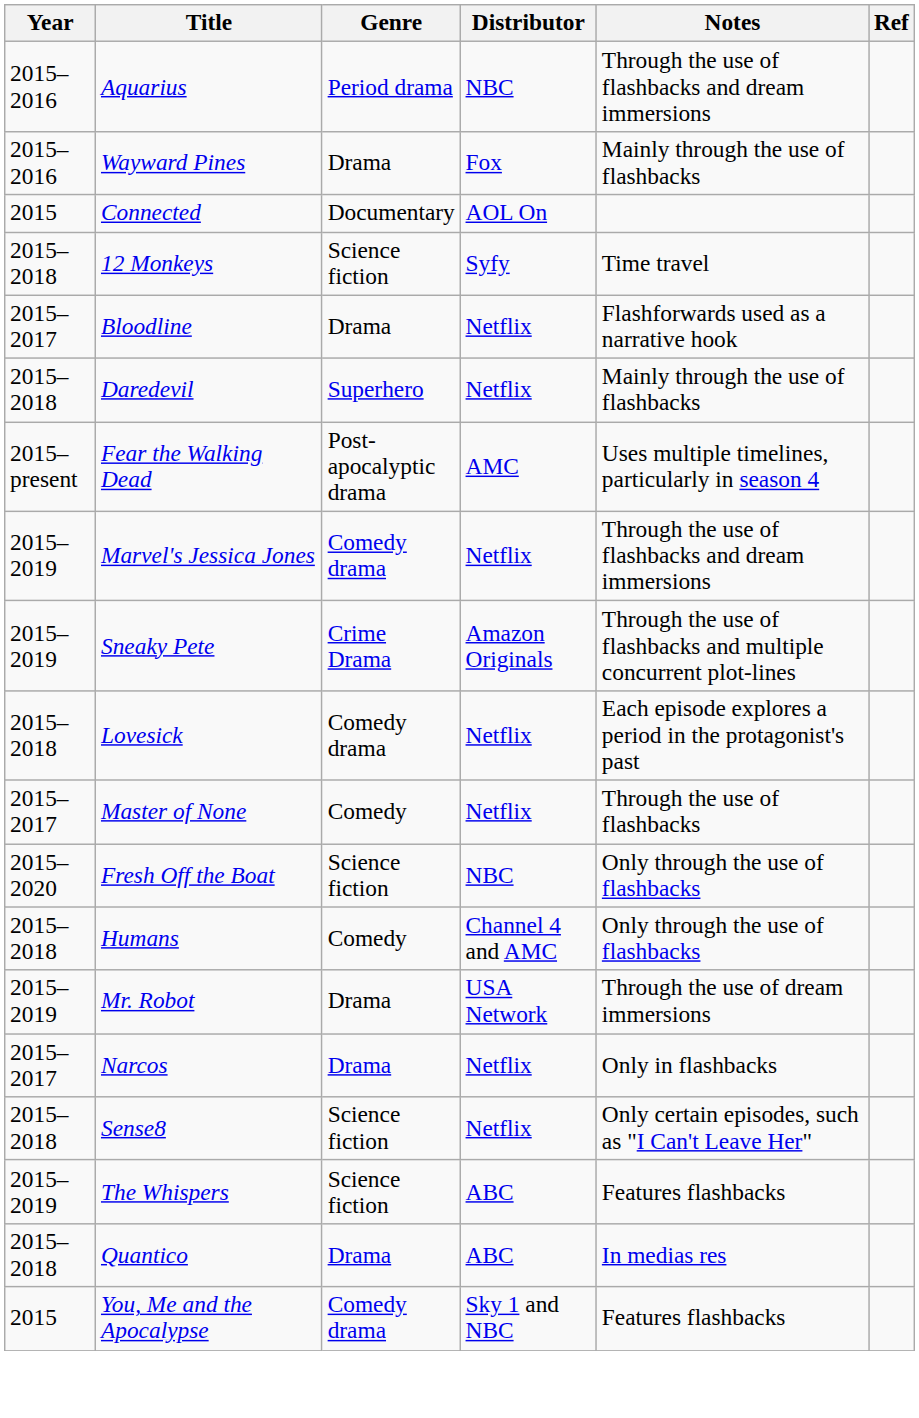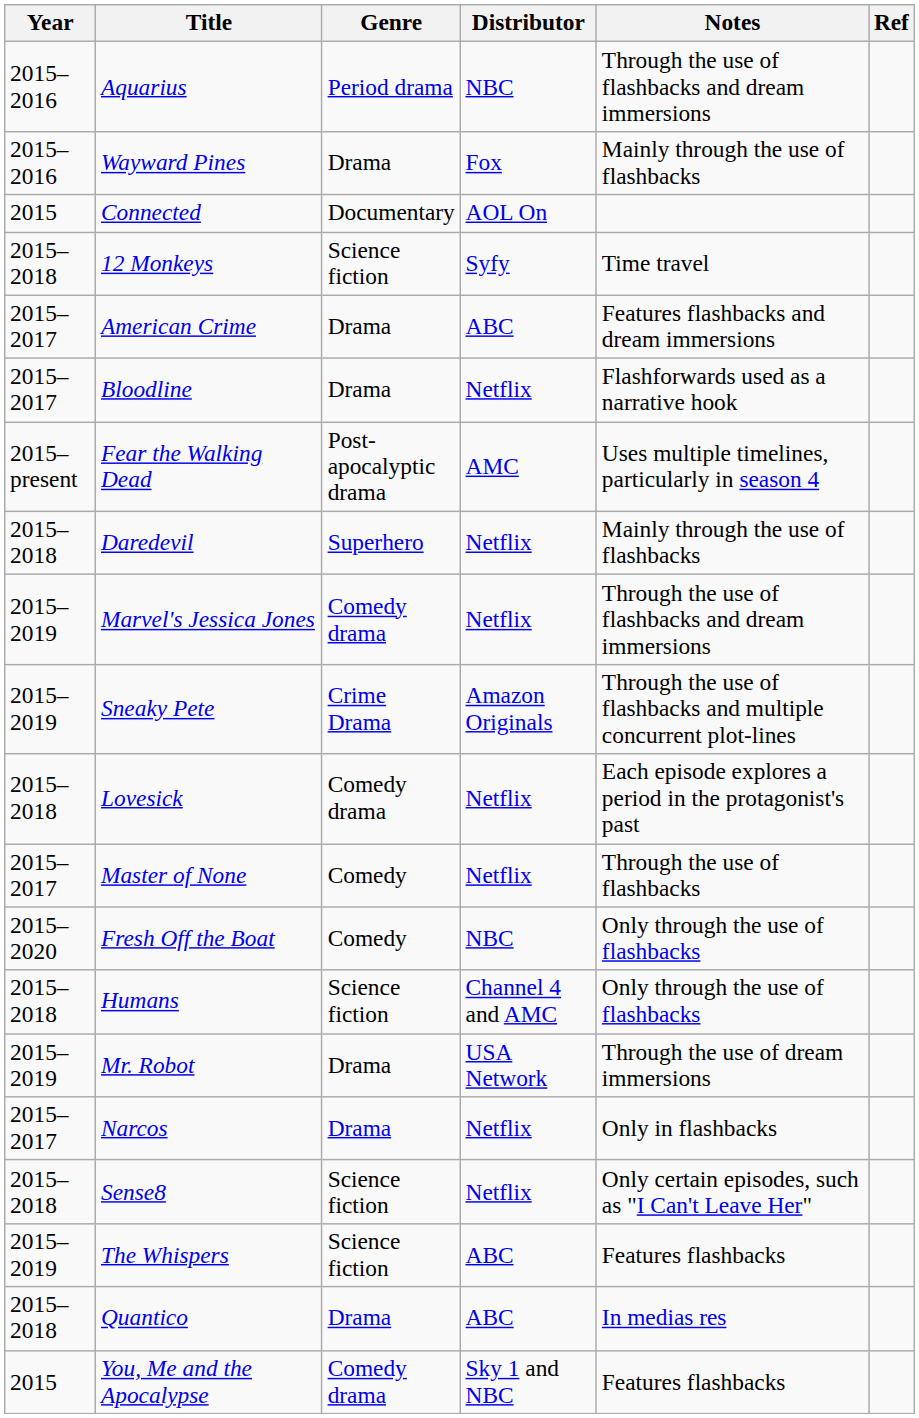+ row: 2015–2017 | American Crime | Drama | ABC | Features flashbacks and dream immersions
rows swapped: Daredevil <-> Fear the Walking Dead
Fresh Off the Boat | Genre: Science fiction -> Comedy
Humans | Genre: Comedy -> Science fiction
